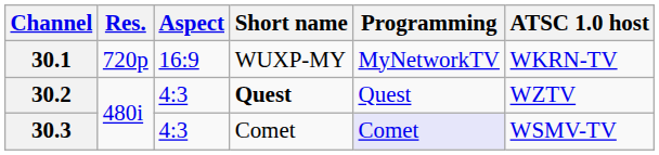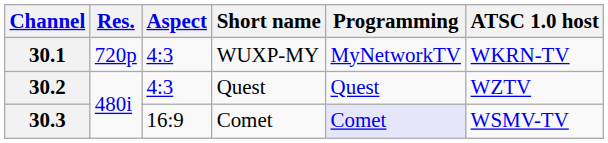30.1 | Aspect: 16:9 -> 4:3
30.2 | Short name: bold -> normal
30.3 | Aspect: 4:3 -> 16:9
